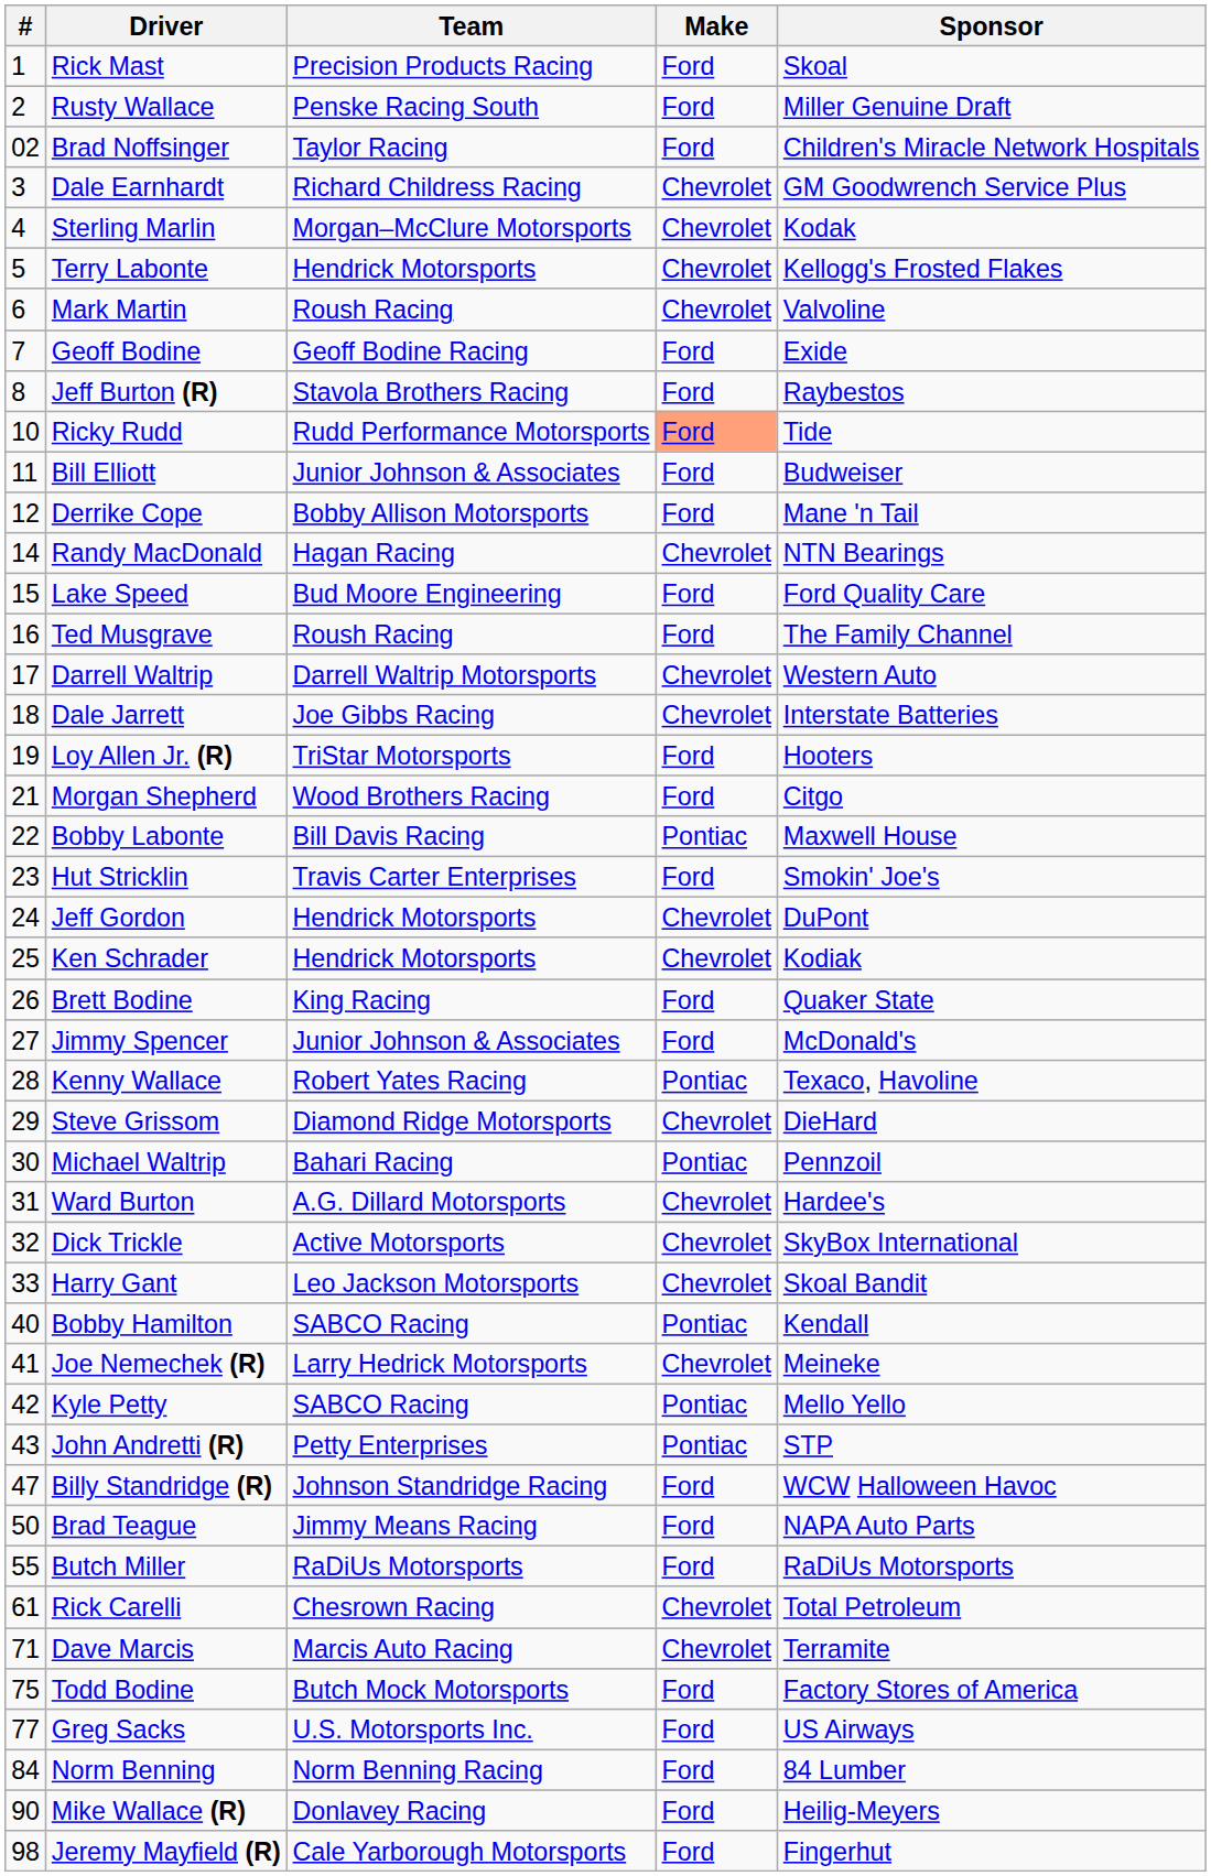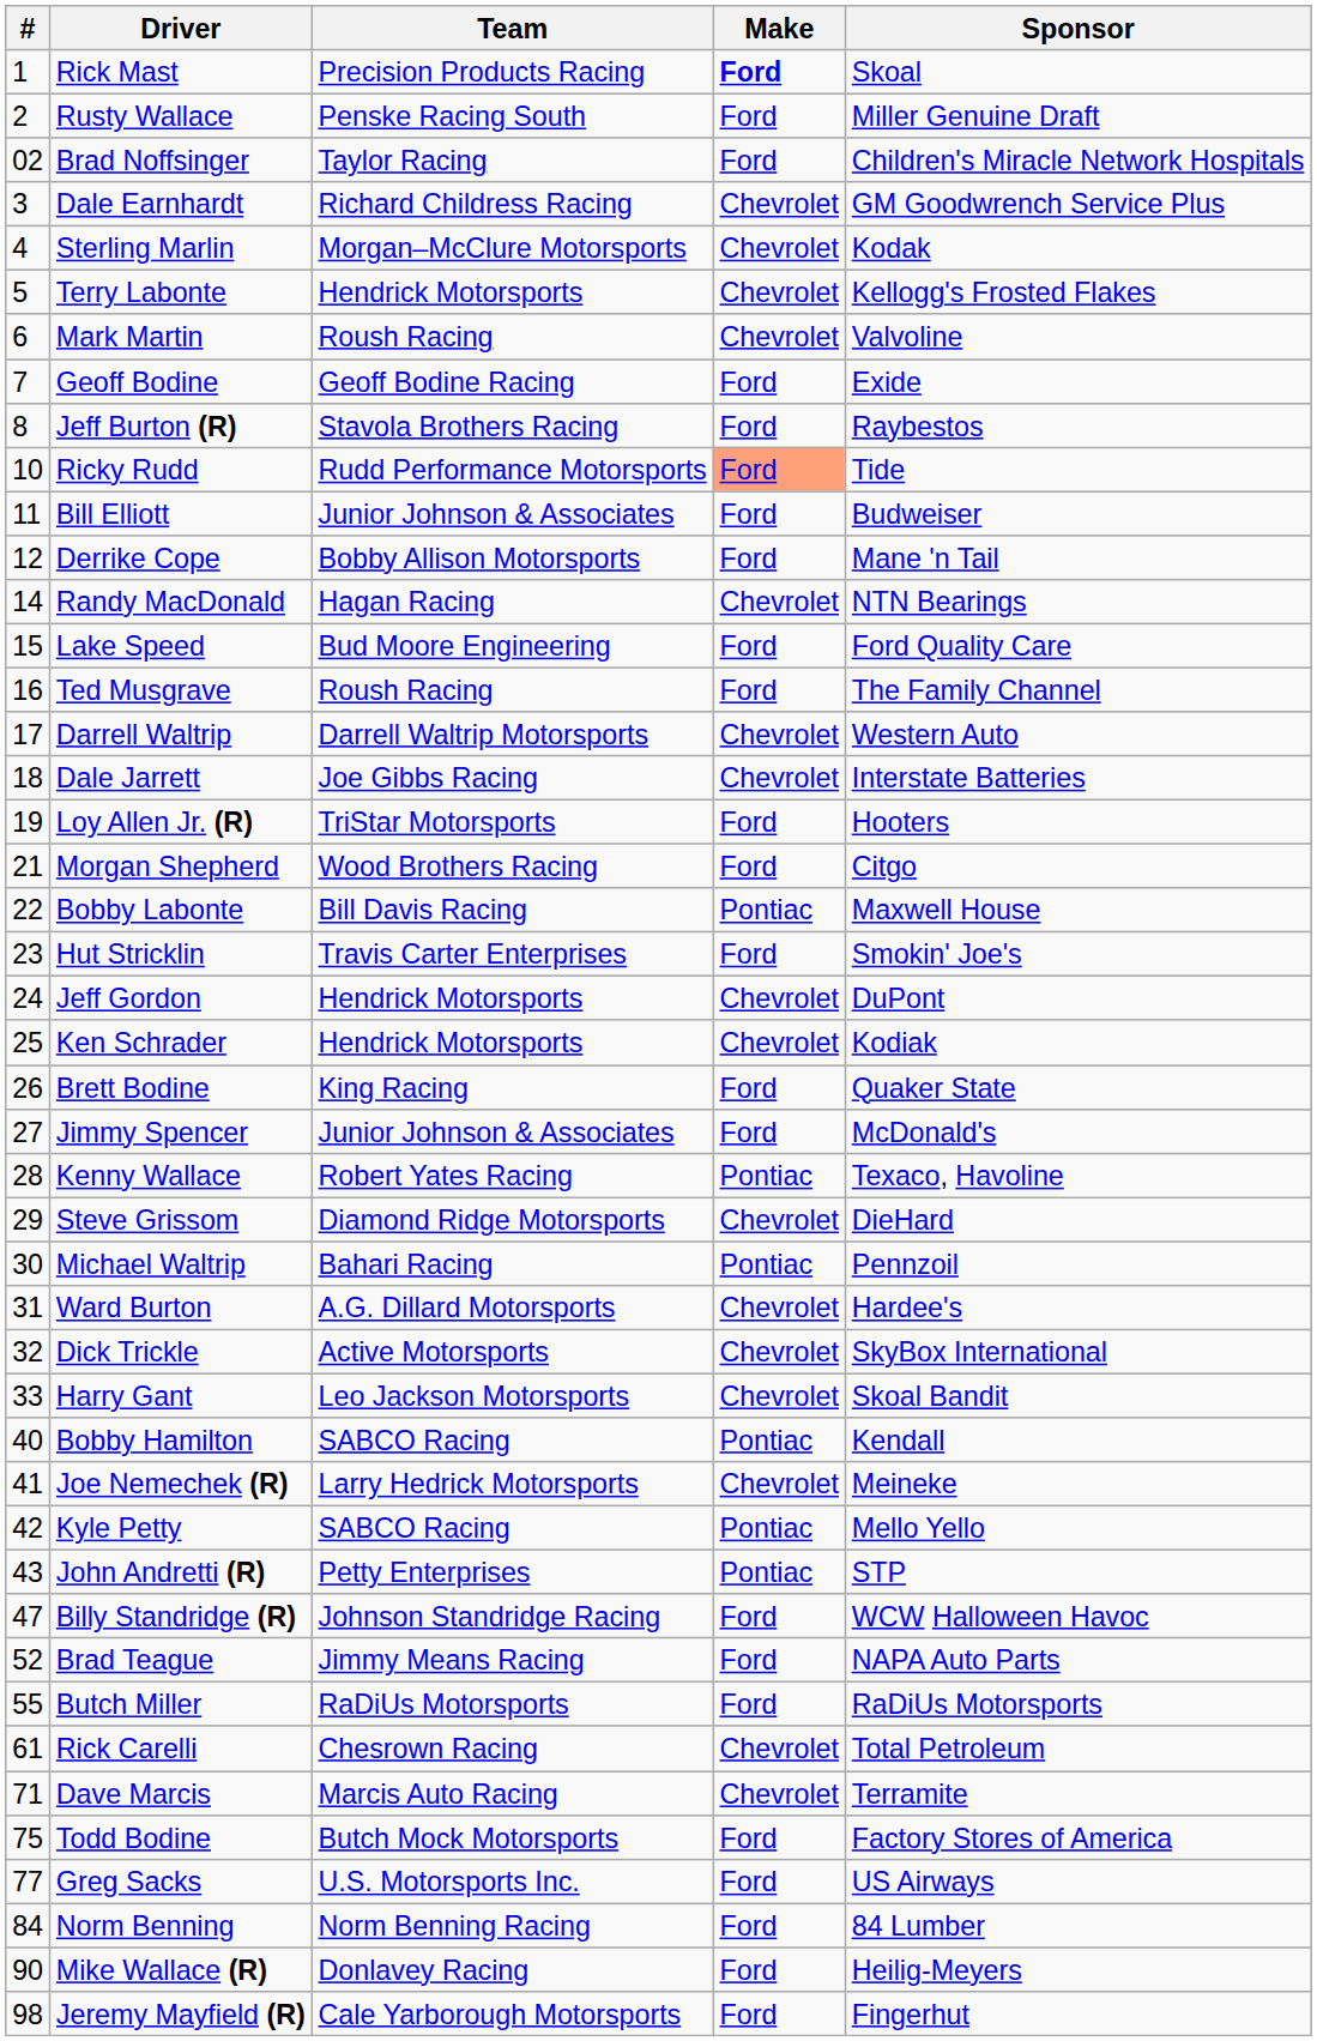Rick Mast | Make: normal -> bold
Brad Teague | #: 50 -> 52
